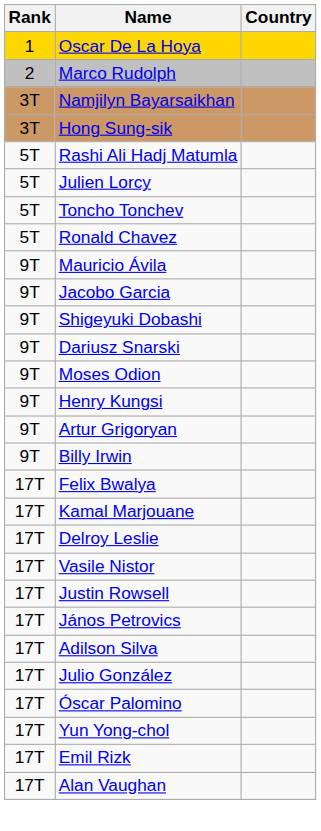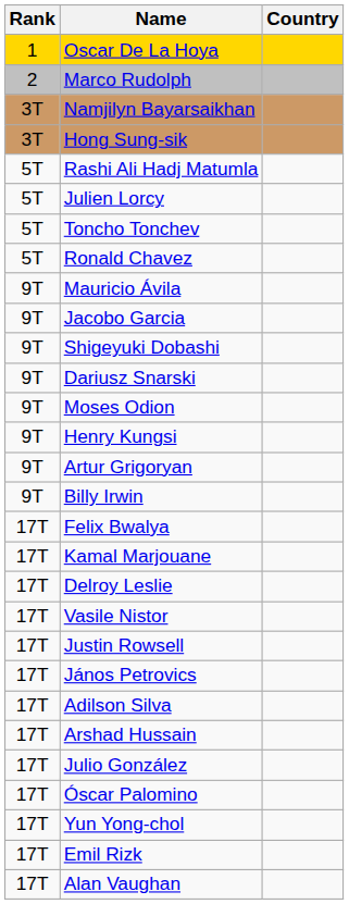+ row: 17T | Arshad Hussain
